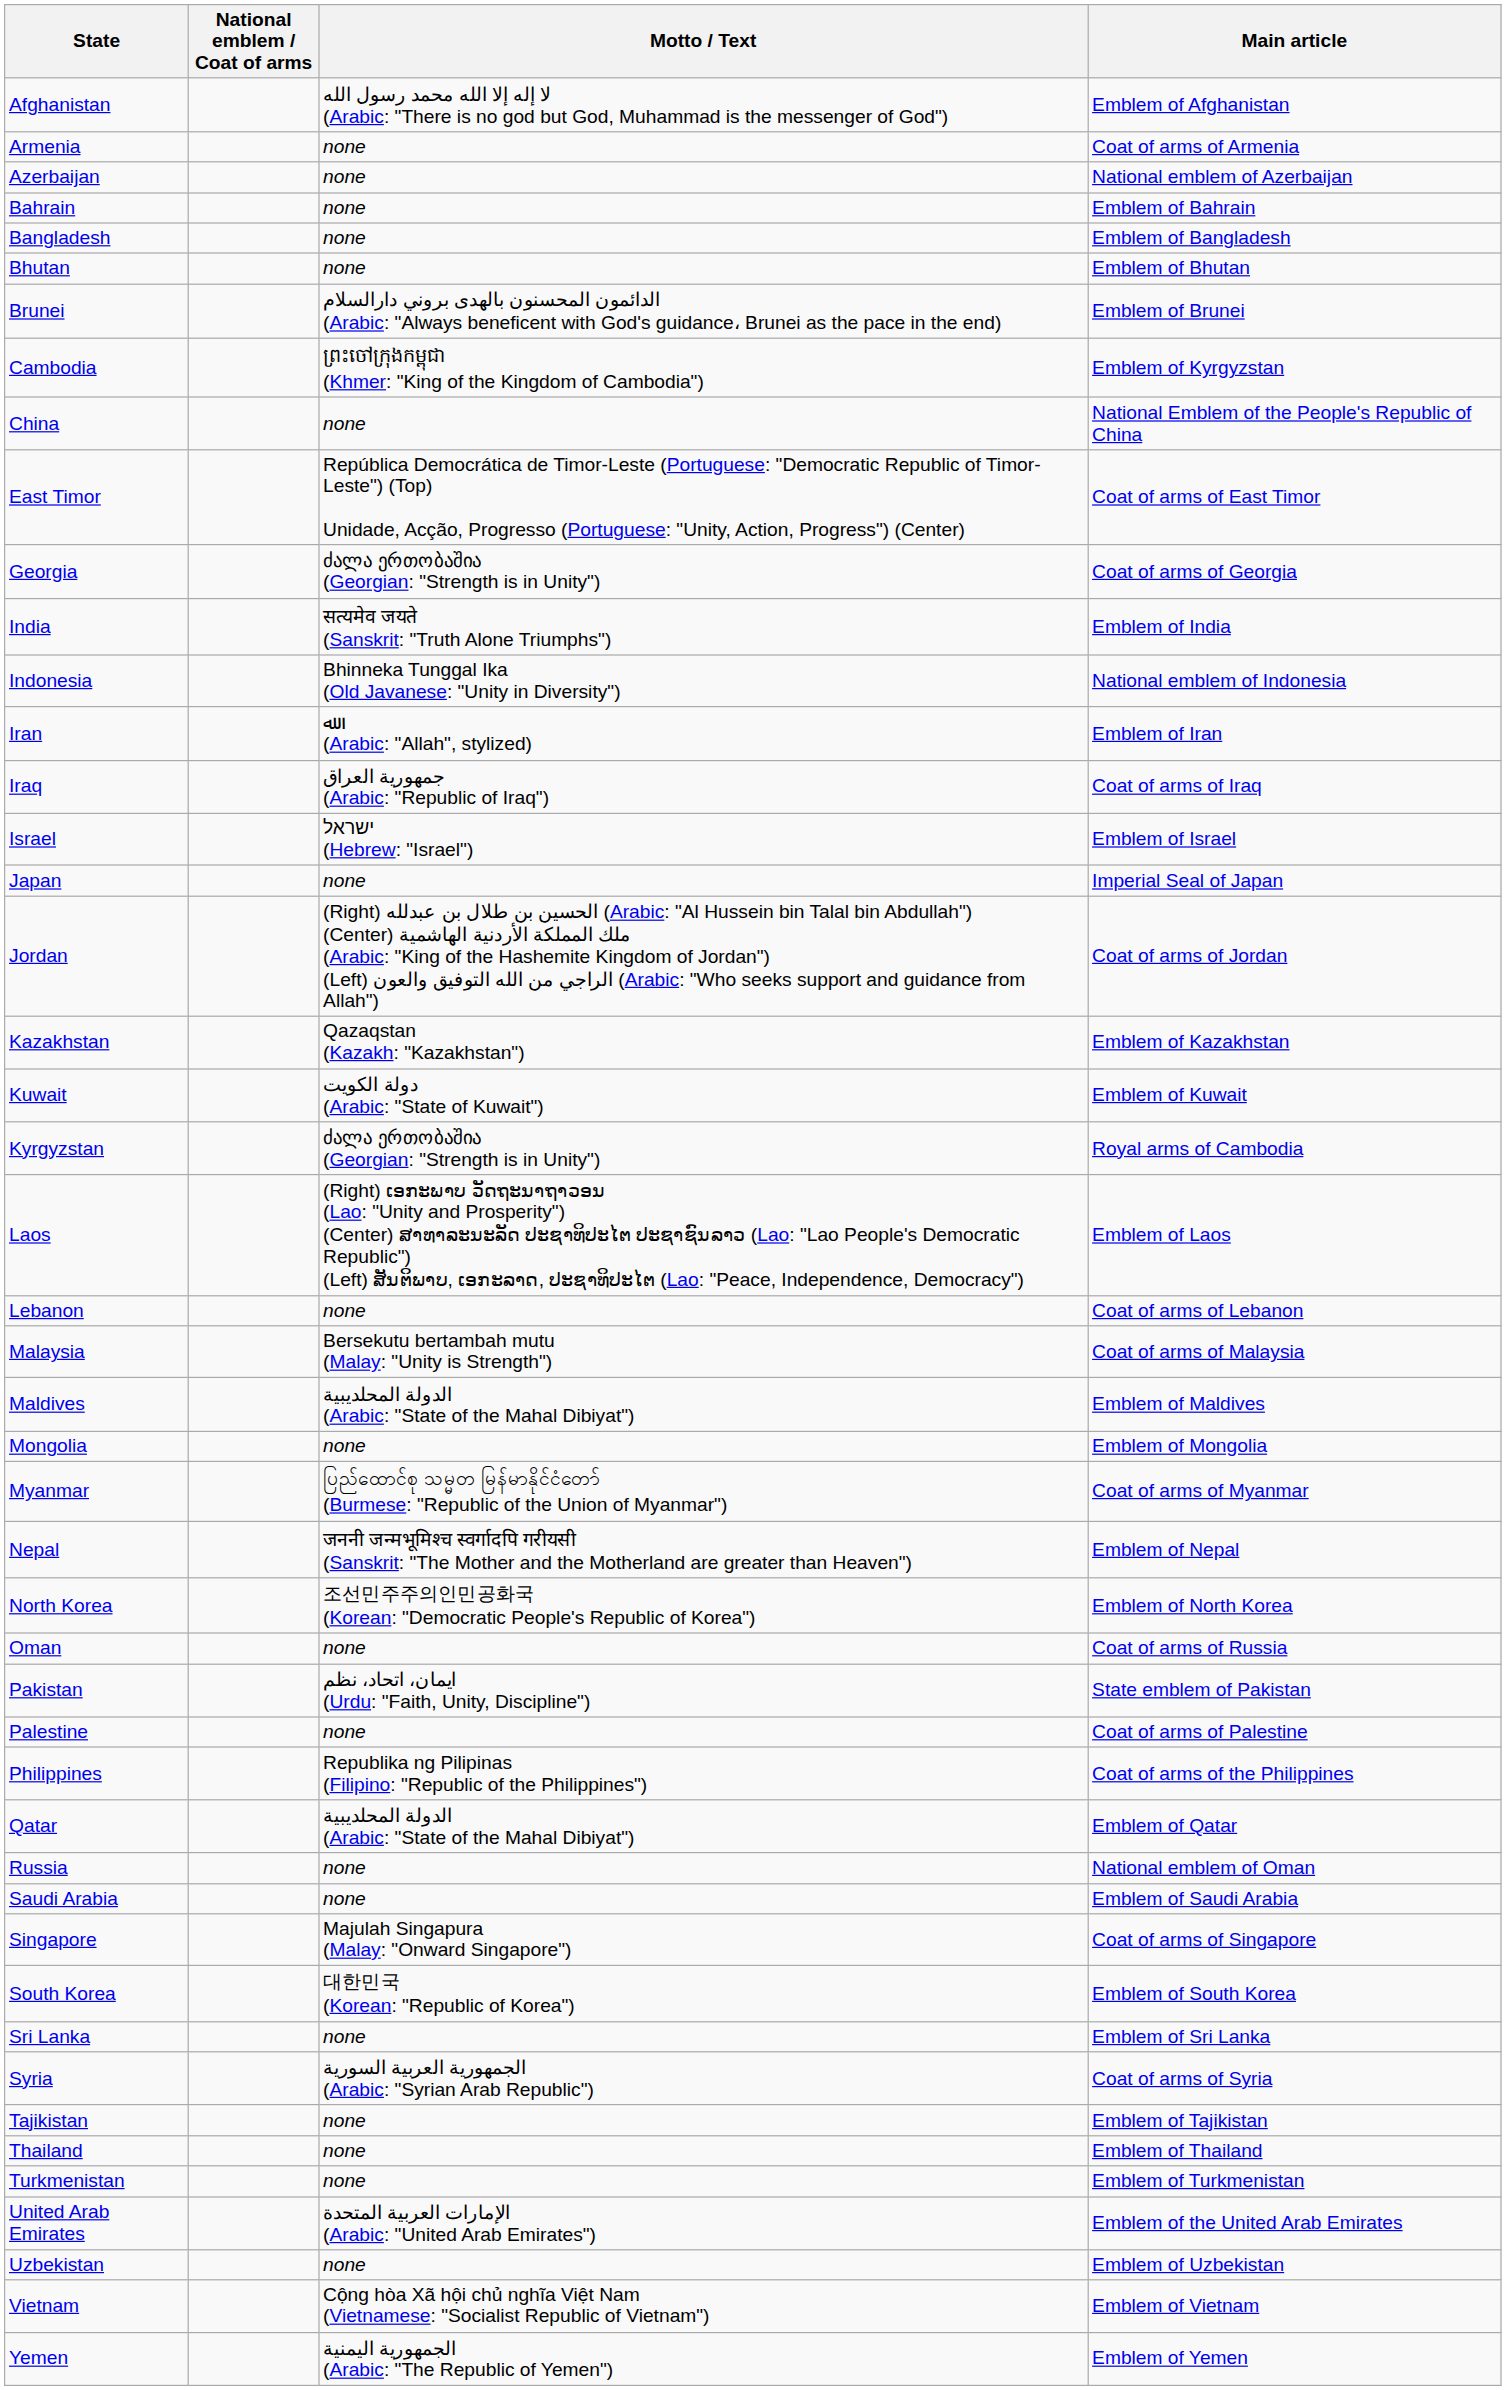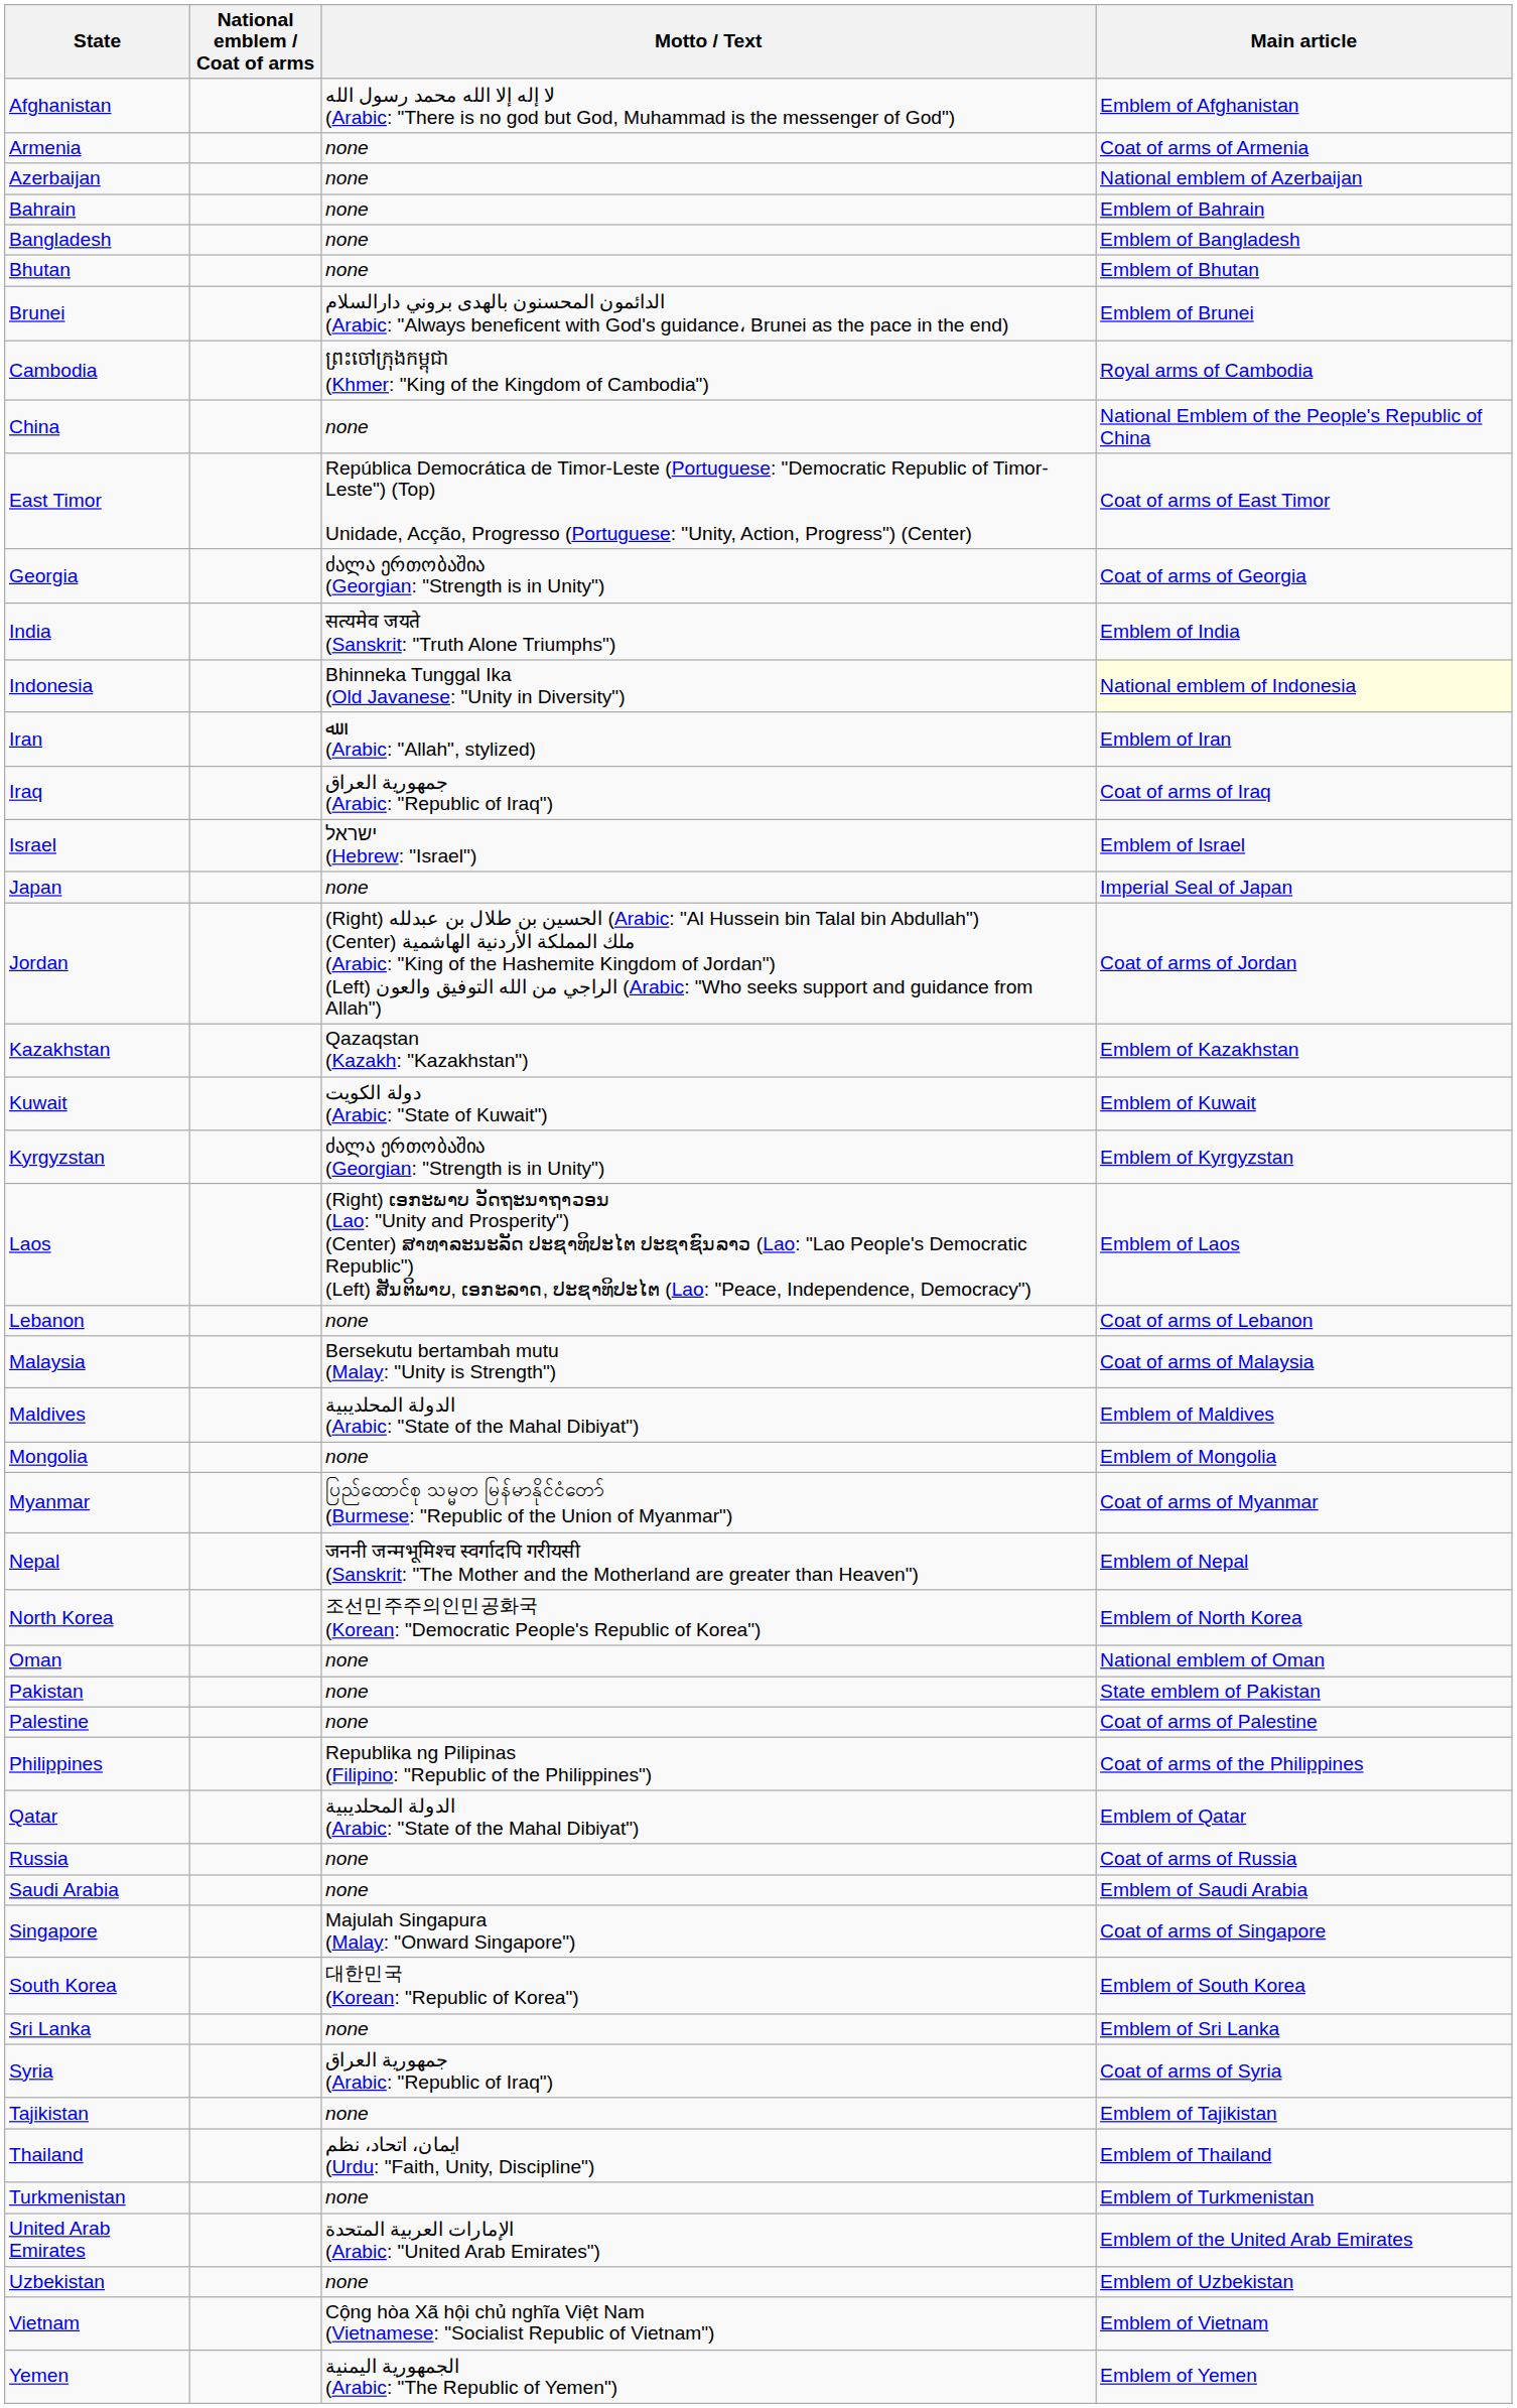Cambodia | Main article: Emblem of Kyrgyzstan -> Royal arms of Cambodia
Indonesia | Main article: no background -> lightyellow background
Kyrgyzstan | Main article: Royal arms of Cambodia -> Emblem of Kyrgyzstan
Oman | Main article: Coat of arms of Russia -> National emblem of Oman
Pakistan | Motto / Text: ایمان، اتحاد، نظم (Urdu: "Faith, Unity, Discipline") -> none
Russia | Main article: National emblem of Oman -> Coat of arms of Russia
Syria | Motto / Text: الجمهورية العربية السورية (Arabic: "Syrian Arab Republic") -> جمهورية العراق (Arabic: "Republic of Iraq")
Thailand | Motto / Text: none -> ایمان، اتحاد، نظم (Urdu: "Faith, Unity, Discipline")
